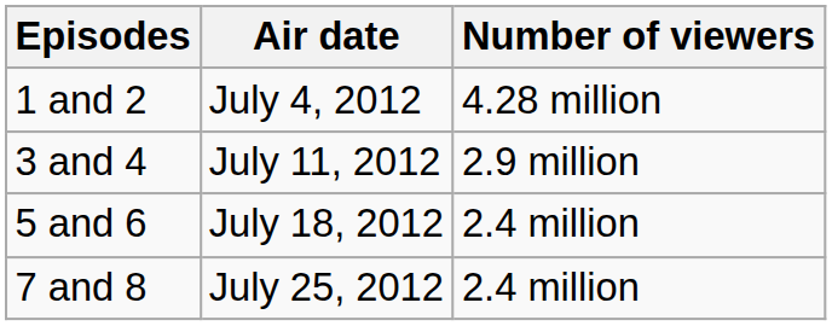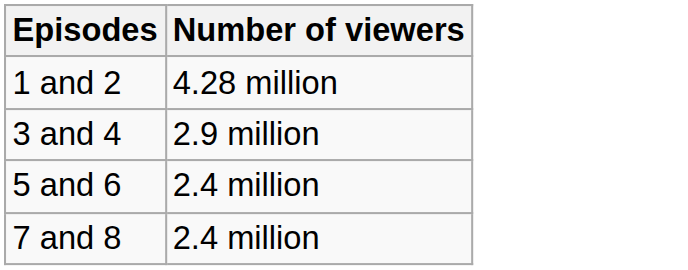- column: Air date | July 4, 2012 | July 11, 2012 | July 18, 2012 | July 25, 2012
